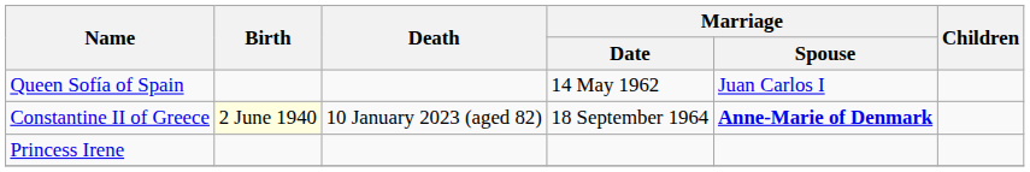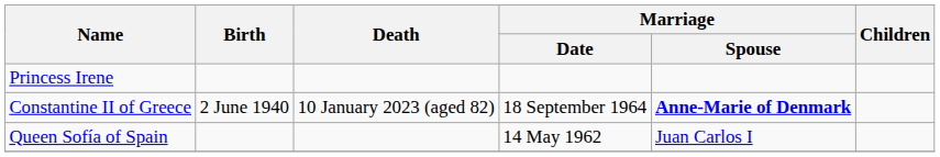rows swapped: Queen Sofía of Spain <-> Princess Irene
Constantine II of Greece | Birth: lightyellow background -> no background
